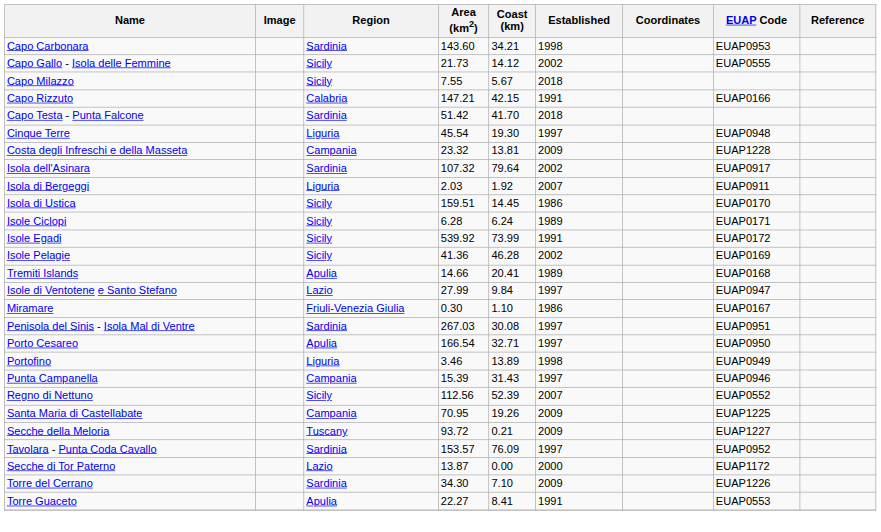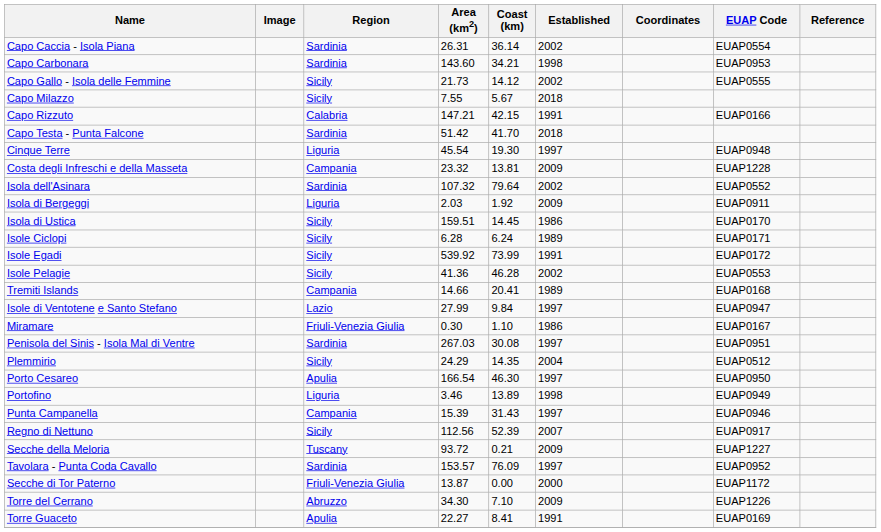+ row: Capo Caccia - Isola Piana | Sardinia | 26.31 | 36.14 | 2002 | EUAP0554
Isola dell'Asinara | EUAP Code: EUAP0917 -> EUAP0552
Isola di Bergeggi | Established: 2007 -> 2009
Isole Pelagie | EUAP Code: EUAP0169 -> EUAP0553
Tremiti Islands | Region: Apulia -> Campania
+ row: Plemmirio | Sicily | 24.29 | 14.35 | 2004 | EUAP0512
Porto Cesareo | Coast (km): 32.71 -> 46.30
Regno di Nettuno | EUAP Code: EUAP0552 -> EUAP0917
- row: Santa Maria di Castellabate | Campania | 70.95 | 19.26 | 2009 | EUAP1225
Secche di Tor Paterno | Region: Lazio -> Friuli-Venezia Giulia
Torre del Cerrano | Region: Sardinia -> Abruzzo
Torre Guaceto | EUAP Code: EUAP0553 -> EUAP0169
